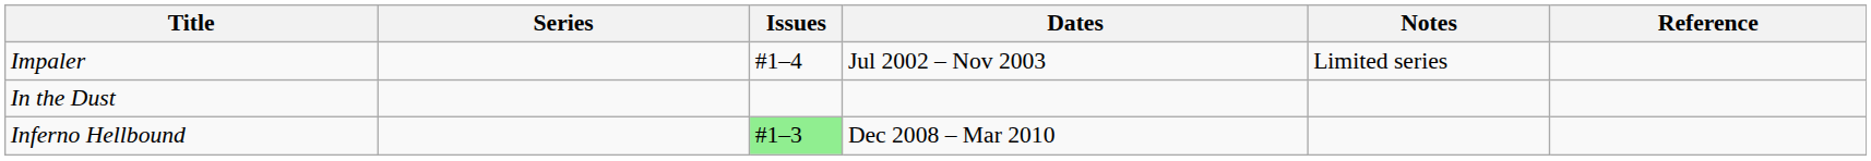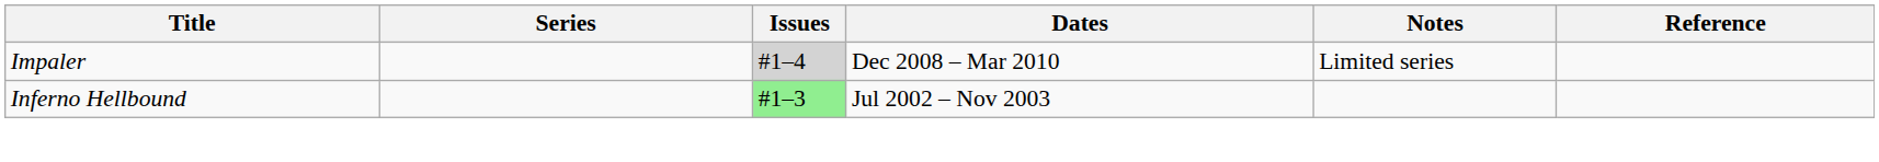Impaler | Issues: no background -> lightgrey background
Impaler | Dates: Jul 2002 – Nov 2003 -> Dec 2008 – Mar 2010
- row: In the Dust
Inferno Hellbound | Dates: Dec 2008 – Mar 2010 -> Jul 2002 – Nov 2003
